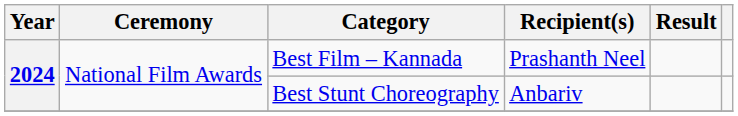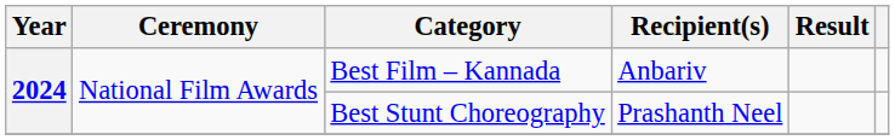Best Film – Kannada | Recipient(s): Prashanth Neel -> Anbariv
Best Stunt Choreography | Recipient(s): Anbariv -> Prashanth Neel
